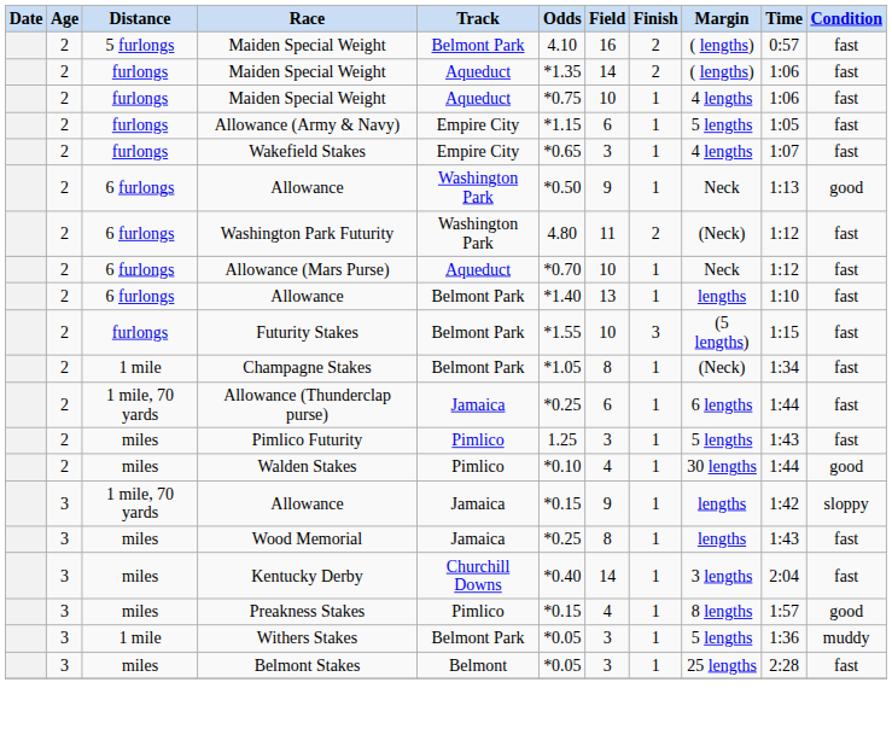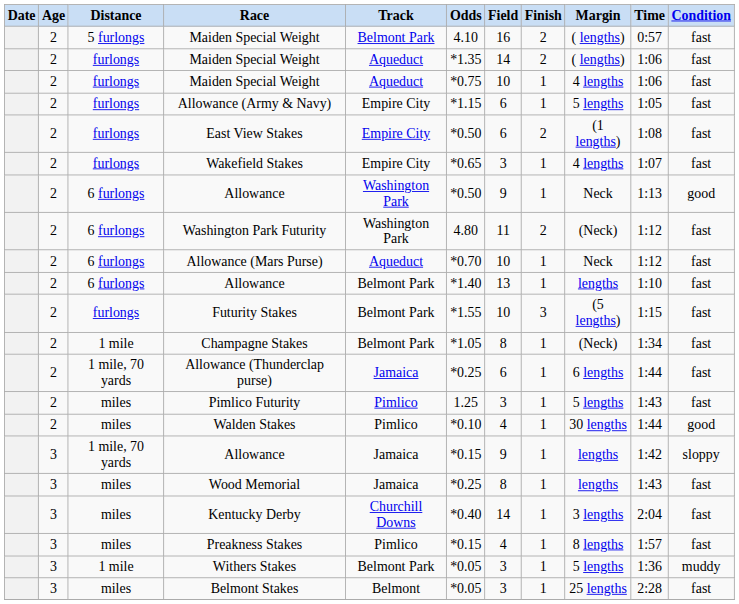+ row: 2 | furlongs | East View Stakes | Empire City | *0.50 | 6 | 2 | (1 lengths) | 1:08 | fast
Preakness Stakes | Condition: good -> fast
